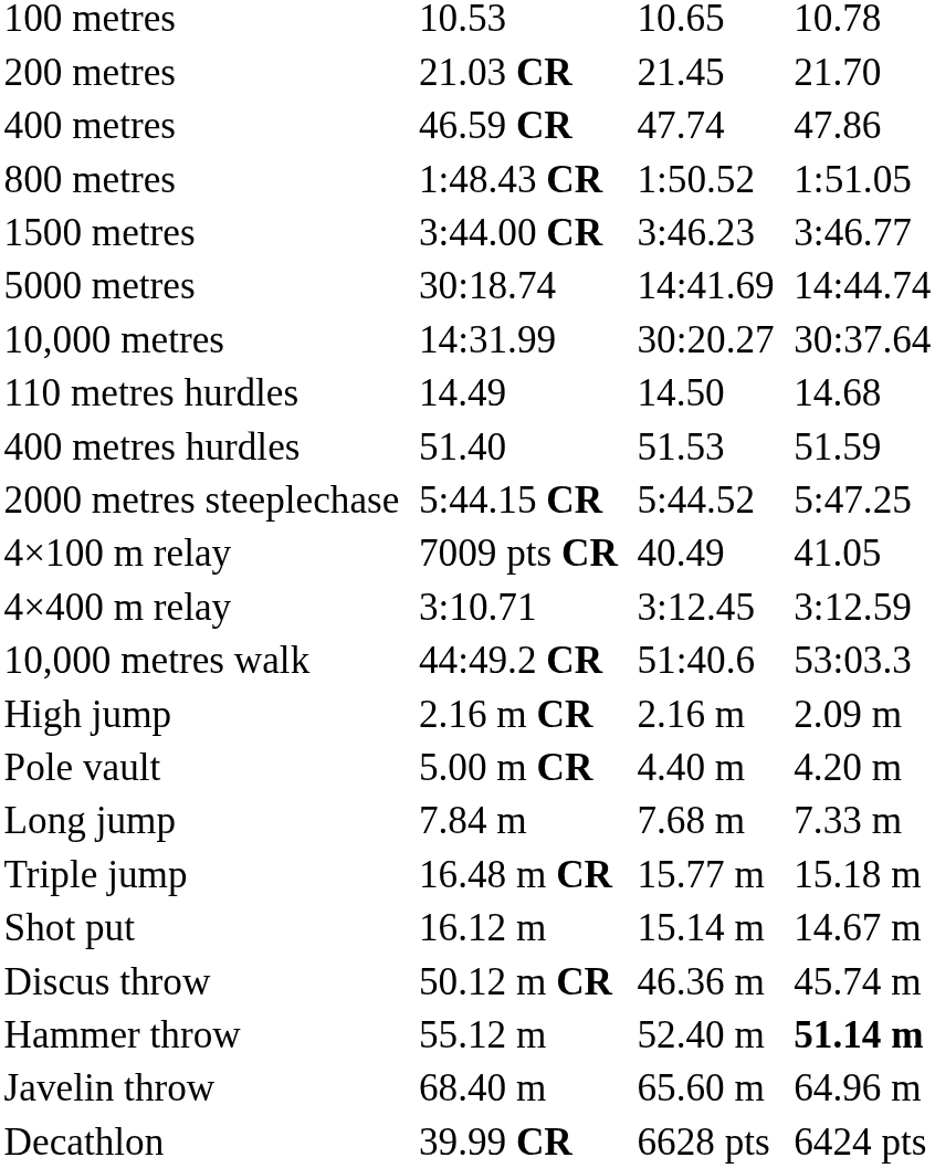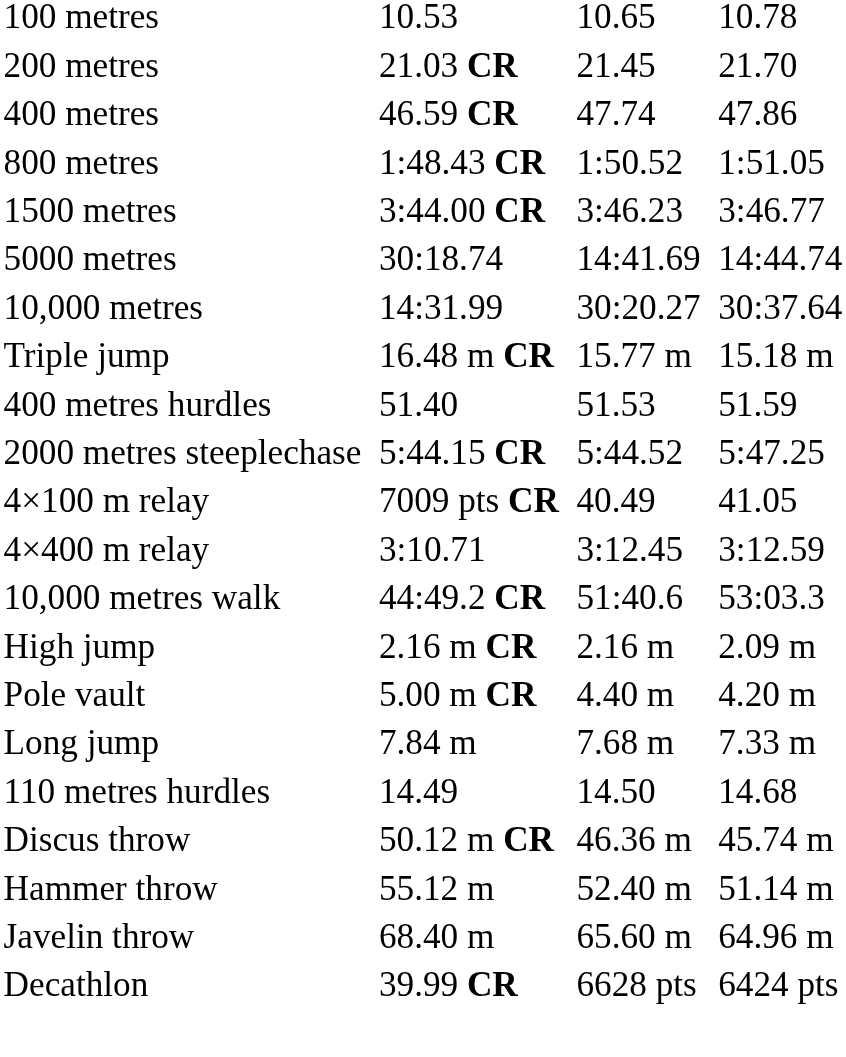rows swapped: 110 metres hurdles <-> Triple jump
- row: Shot put | 16.12 m | 15.14 m | 14.67 m
Hammer throw | column 7: bold -> normal
